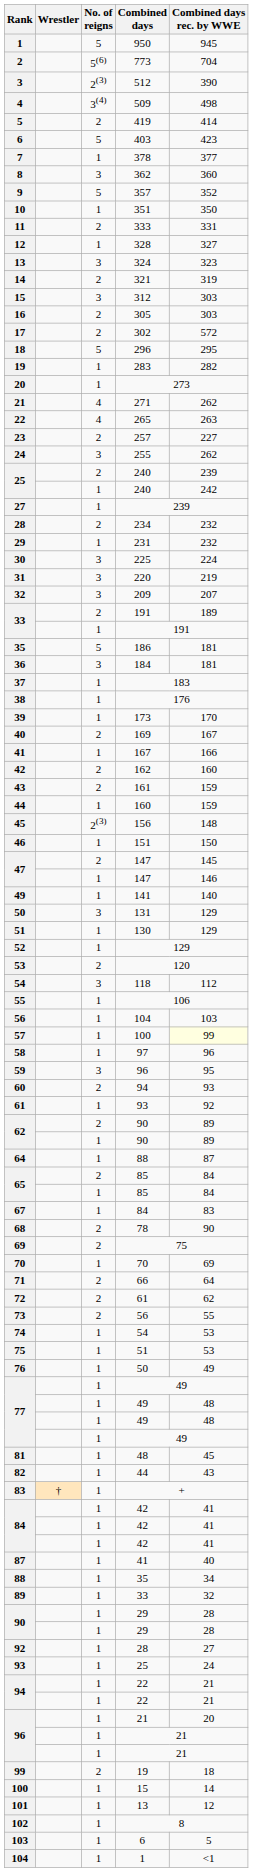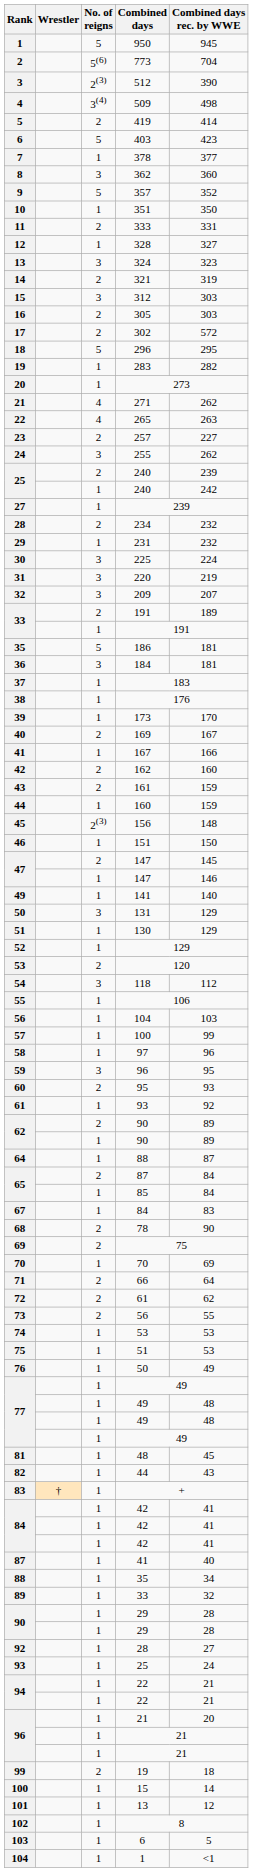57 | Combined days rec. by WWE: lightyellow background -> no background
60 | Combined days: 94 -> 95
65 / 2 | Combined days: 85 -> 87
74 | Combined days: 54 -> 53
